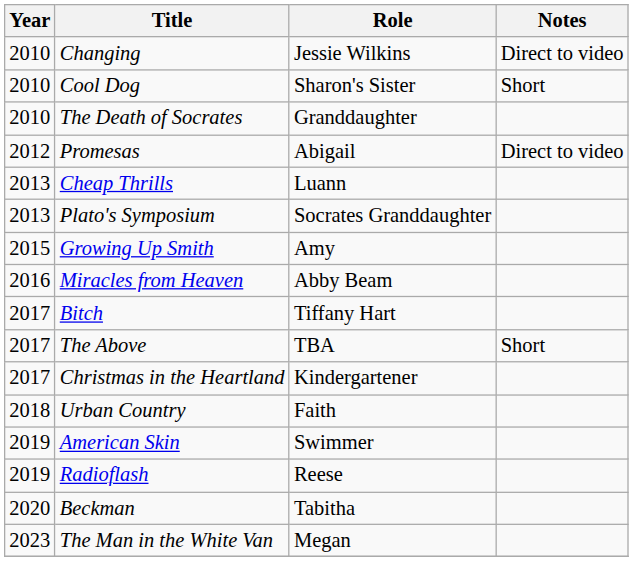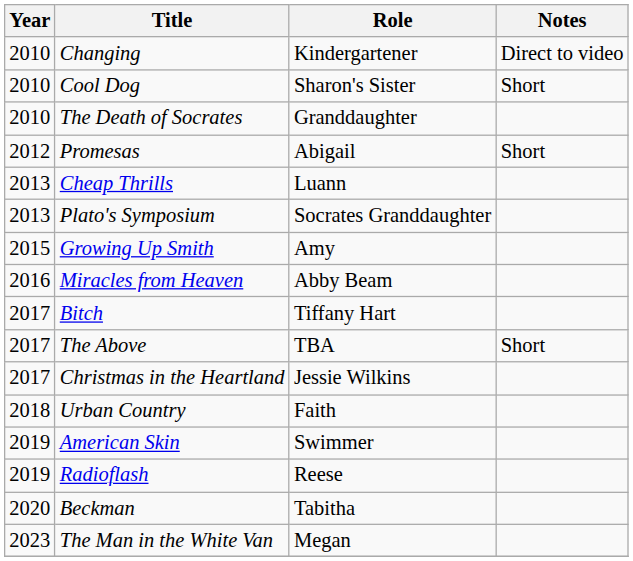Changing | Role: Jessie Wilkins -> Kindergartener
Promesas | Notes: Direct to video -> Short
Christmas in the Heartland | Role: Kindergartener -> Jessie Wilkins
